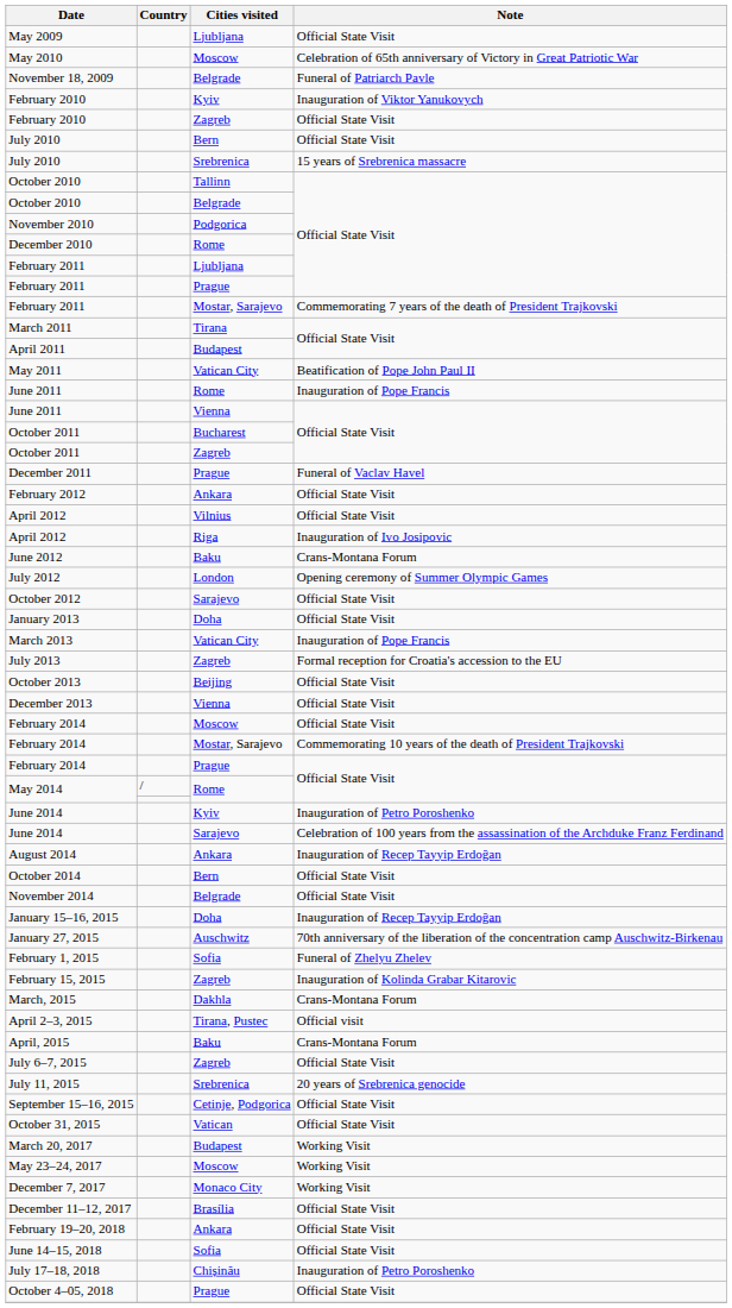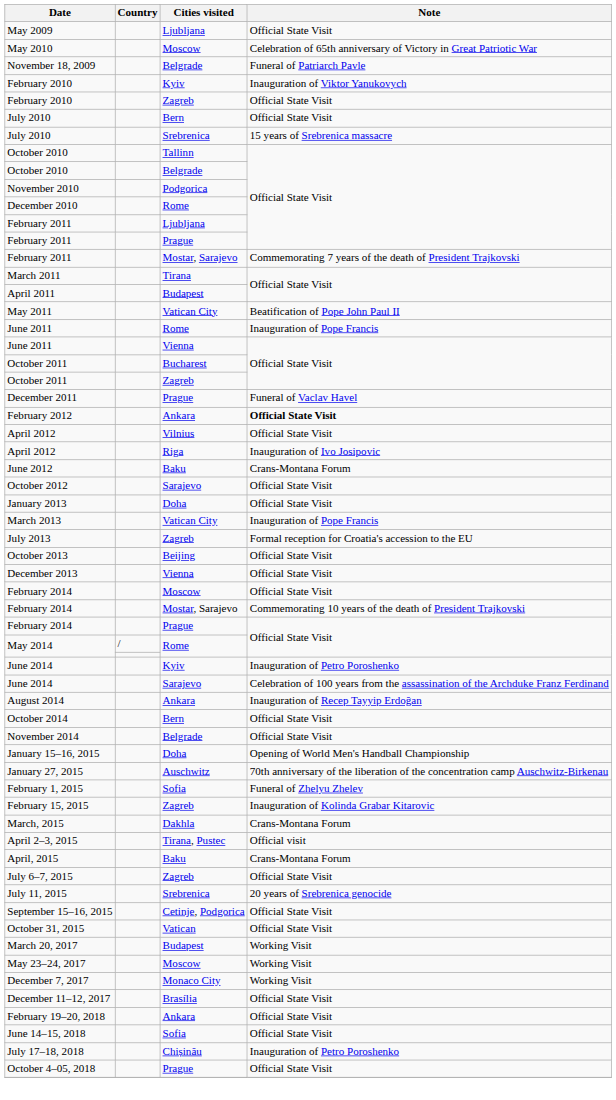February 2012 | Note: normal -> bold
- row: July 2012 | London | Opening ceremony of Summer Olympic Games
January 15–16, 2015 | Note: Inauguration of Recep Tayyip Erdoğan -> Opening of World Men's Handball Championship
